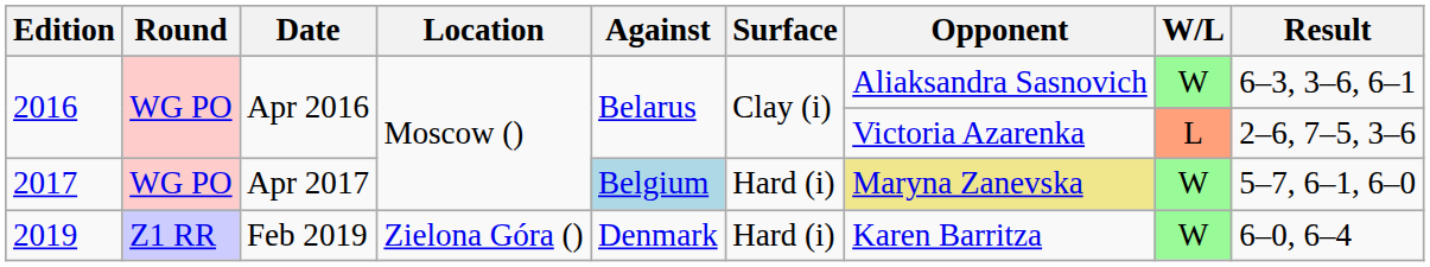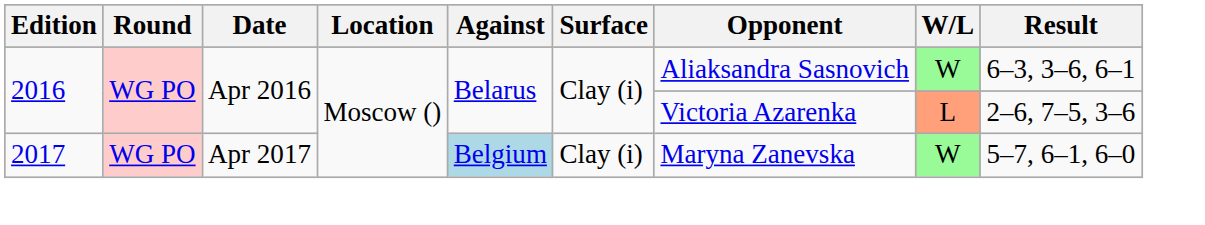2017 | Surface: Hard (i) -> Clay (i)
2017 | Opponent: khaki background -> no background
- row: 2019 | Z1 RR | Feb 2019 | Zielona Góra () | Denmark | Hard (i) | Karen Barritza | W | 6–0, 6–4
